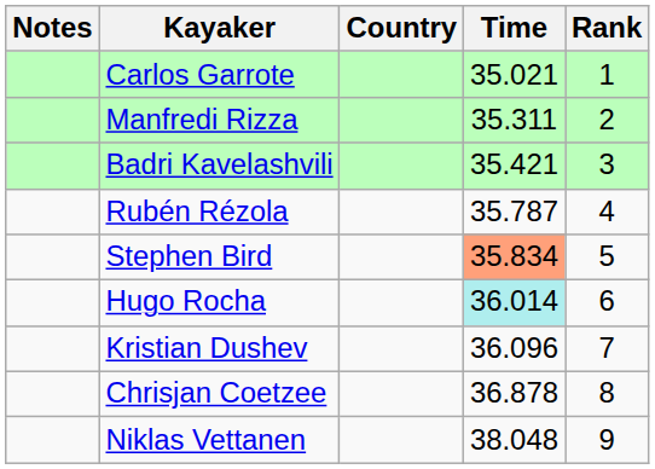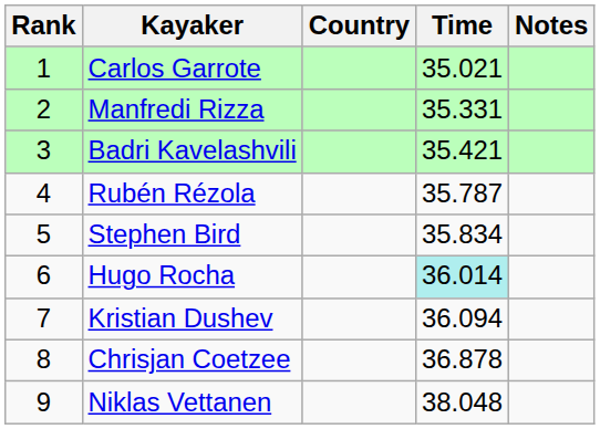columns swapped: Rank <-> Notes
Manfredi Rizza | Time: 35.311 -> 35.331
Stephen Bird | Time: lightsalmon background -> no background
Kristian Dushev | Time: 36.096 -> 36.094
